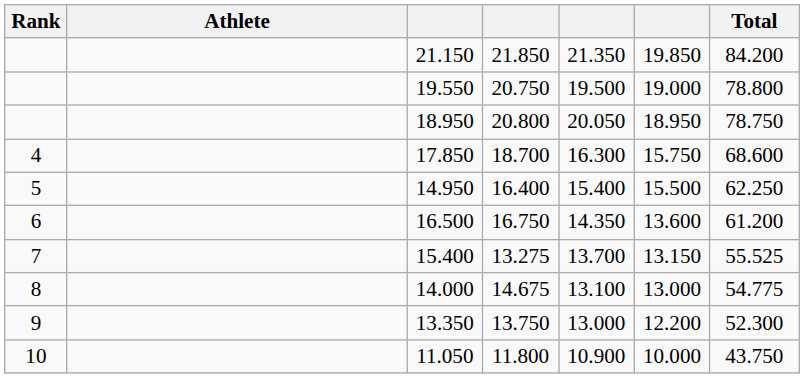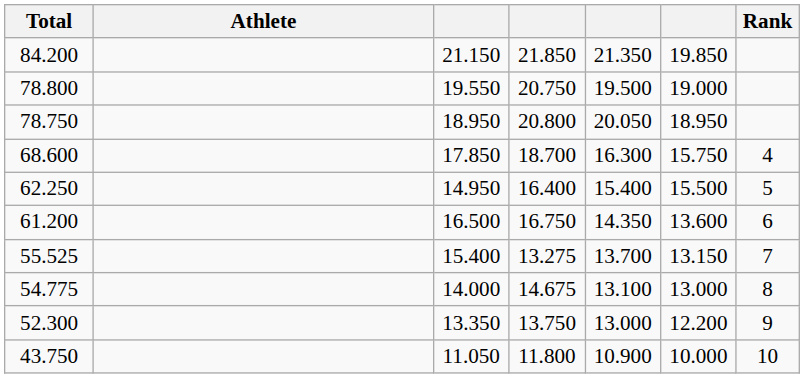columns swapped: Rank <-> Total
